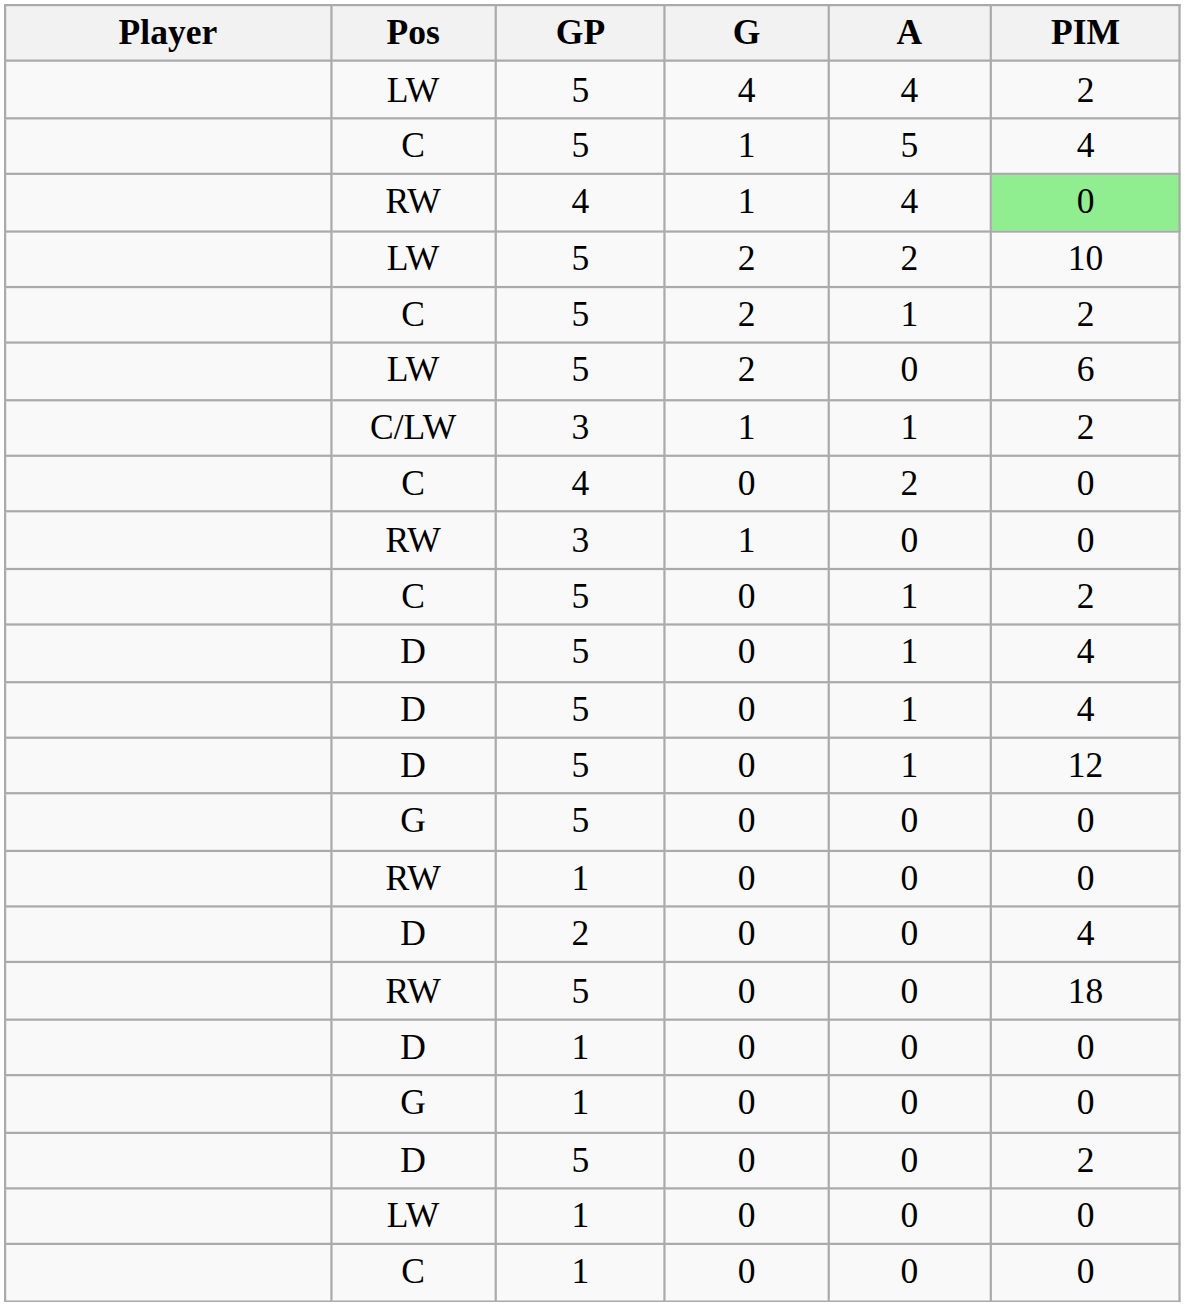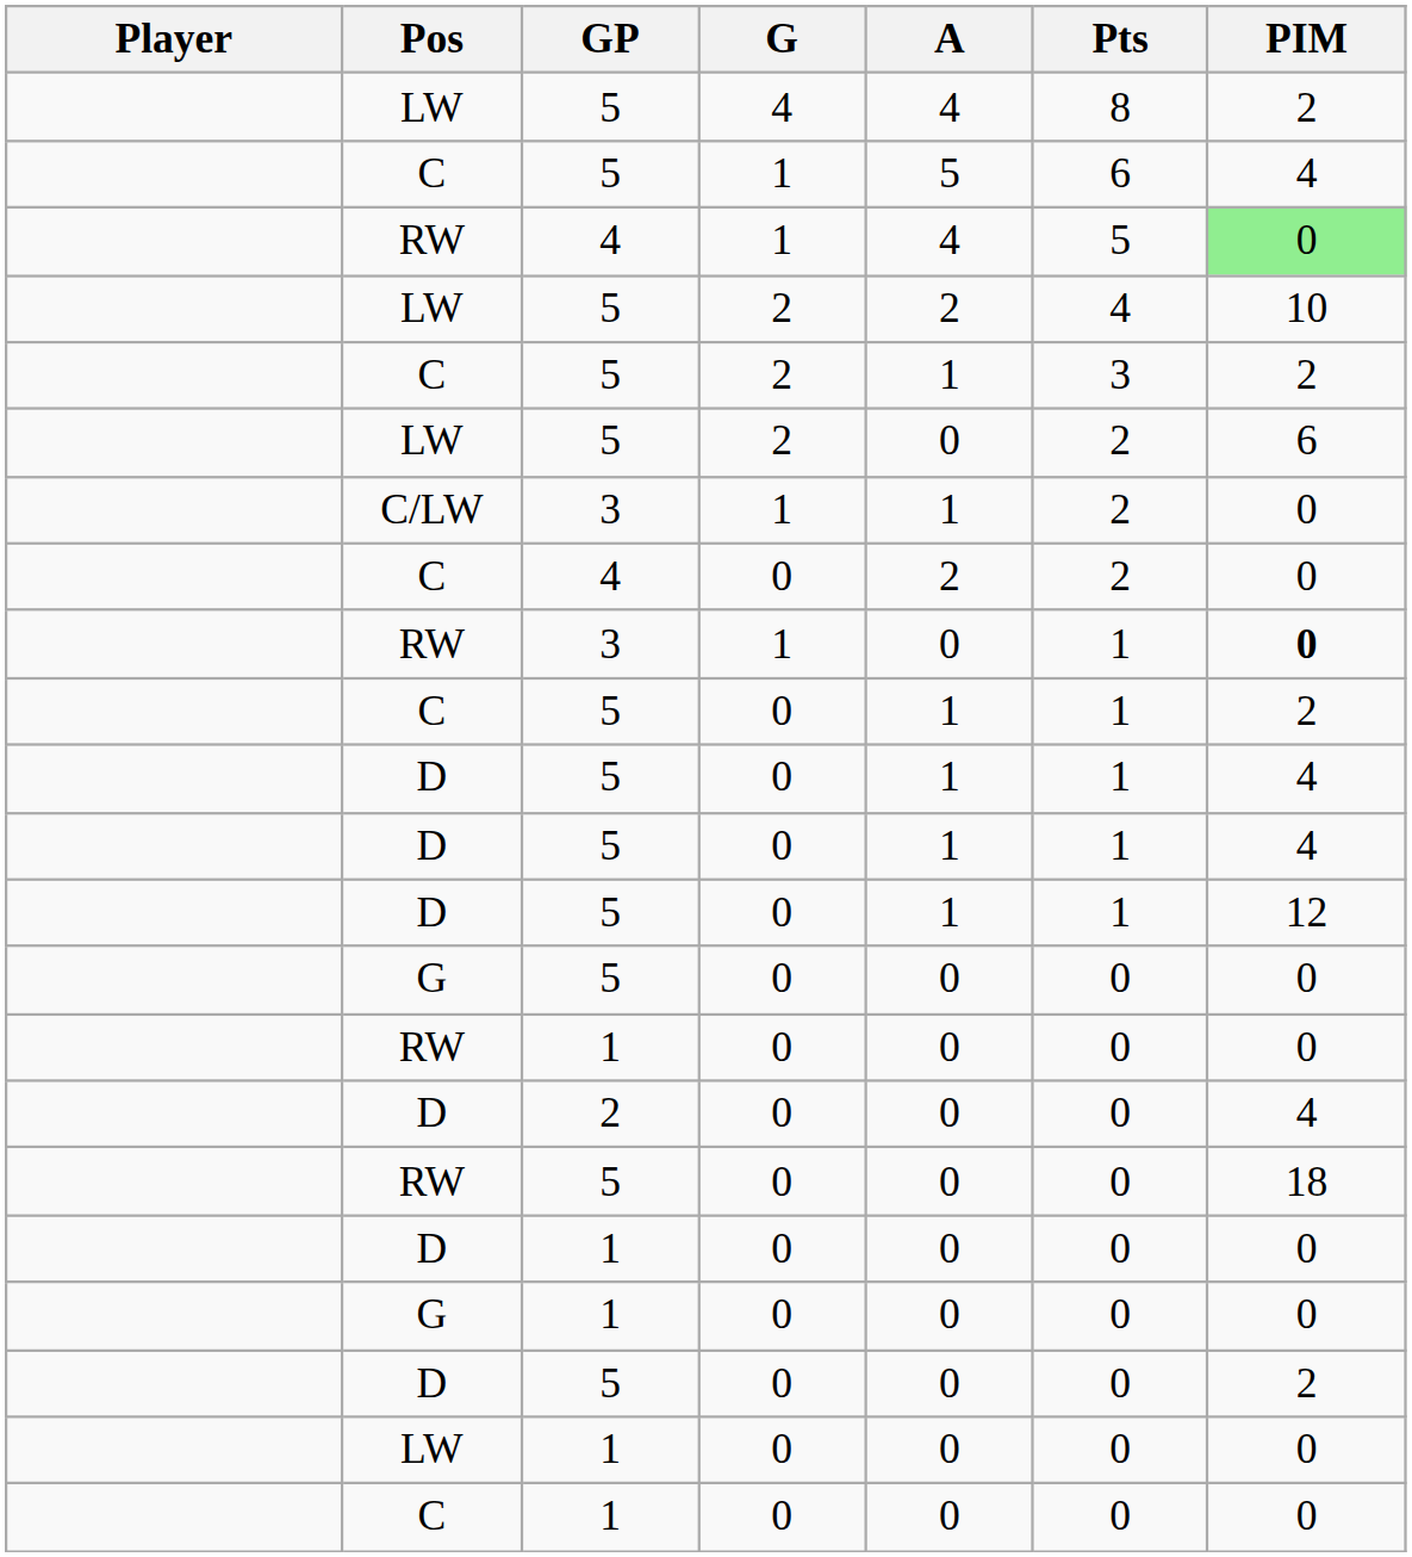+ column: Pts | 8 | 6 | 5 | 4 | 3 | 2 | 2 | 2 | 1 | 1 | 1 | 1 | 1 | 0 | 0 | 0 | 0 | 0 | 0 | 0 | 0 | 0
C/LW | PIM: 2 -> 0
RW / 3 | PIM: normal -> bold
